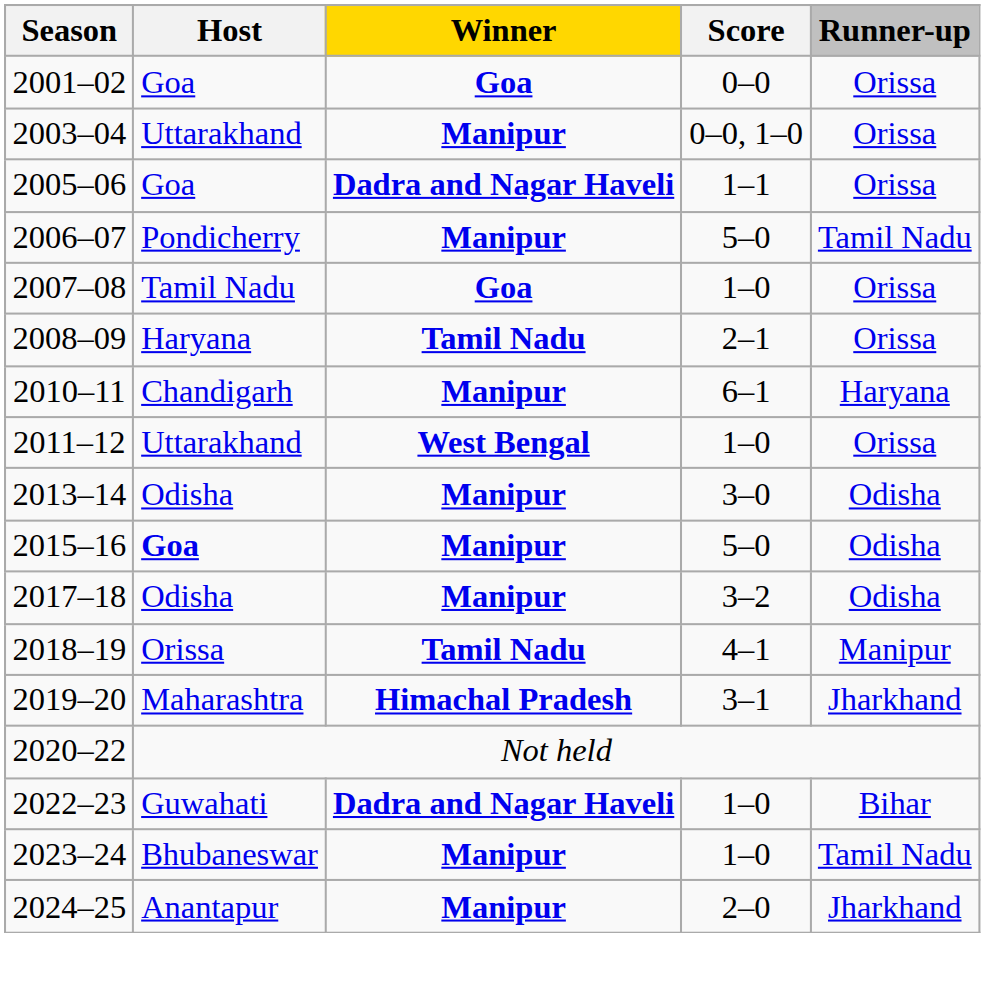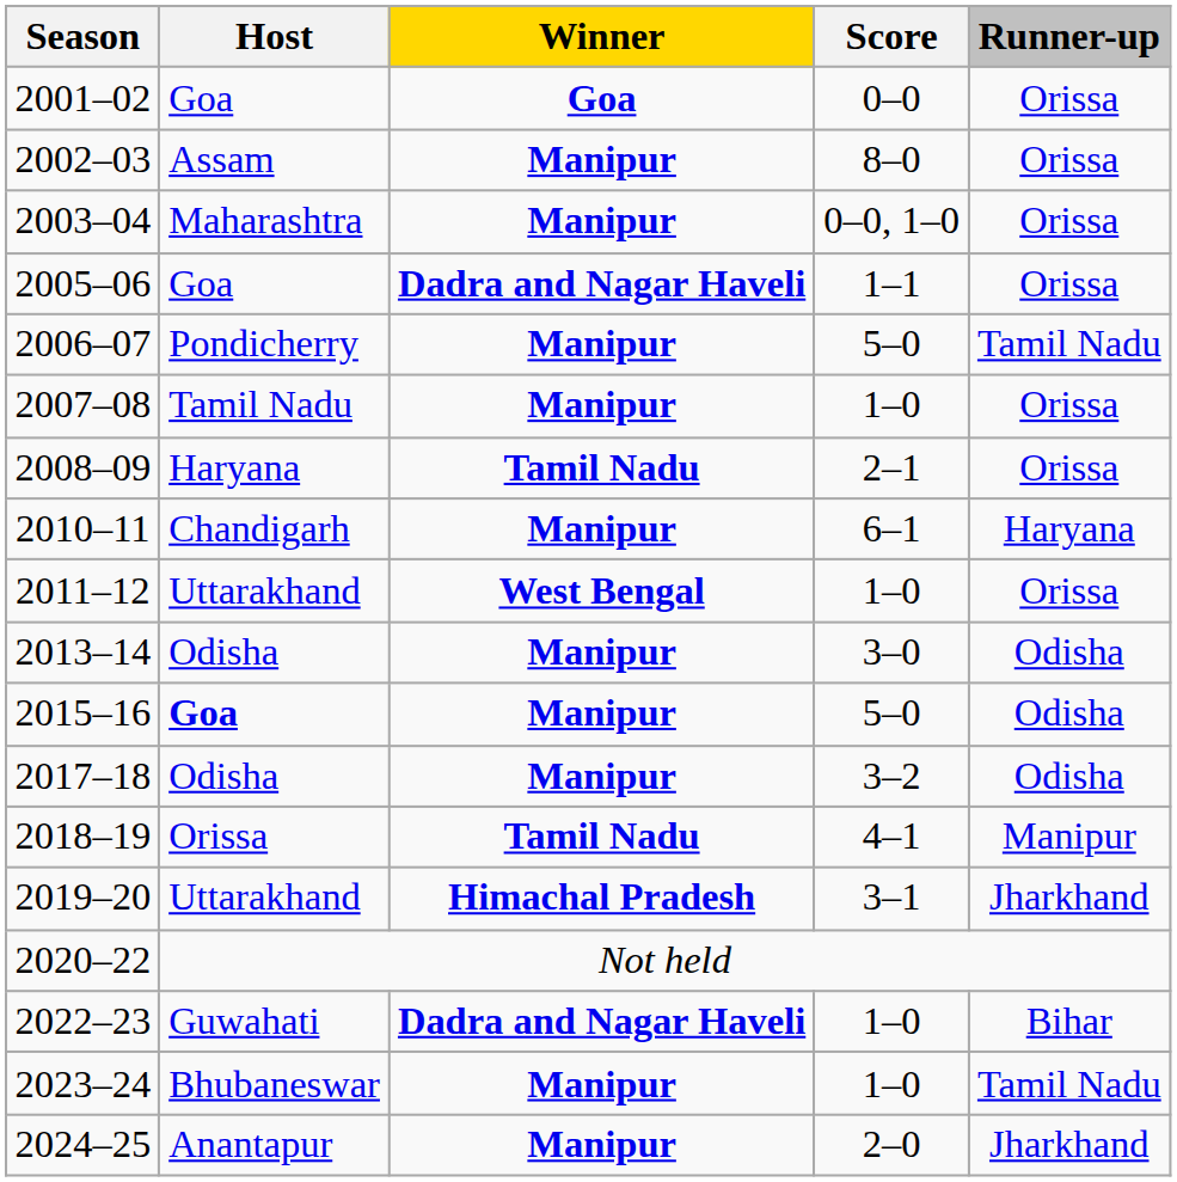+ row: 2002–03 | Assam | Manipur | 8–0 | Orissa
2003–04 | Host: Uttarakhand -> Maharashtra
2007–08 | Winner: Goa -> Manipur
2019–20 | Host: Maharashtra -> Uttarakhand
